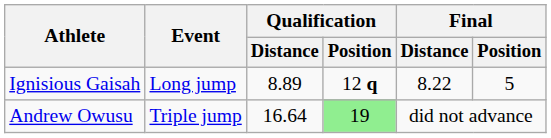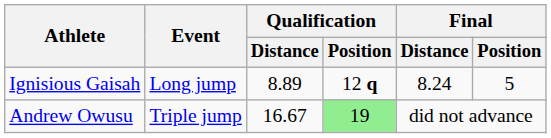Ignisious Gaisah | Final / Distance: 8.22 -> 8.24
Andrew Owusu | Qualification / Distance: 16.64 -> 16.67
